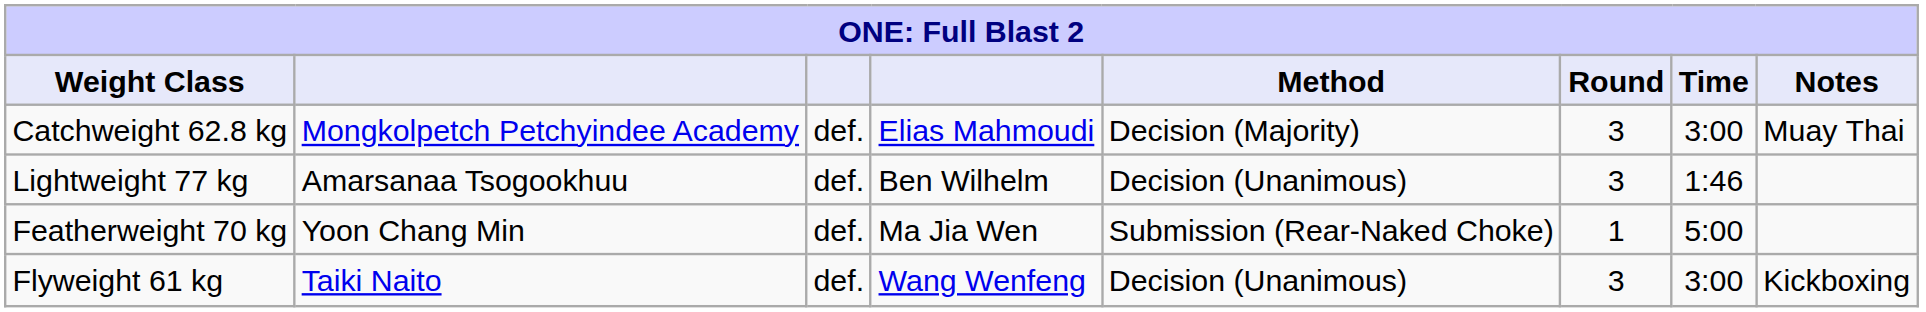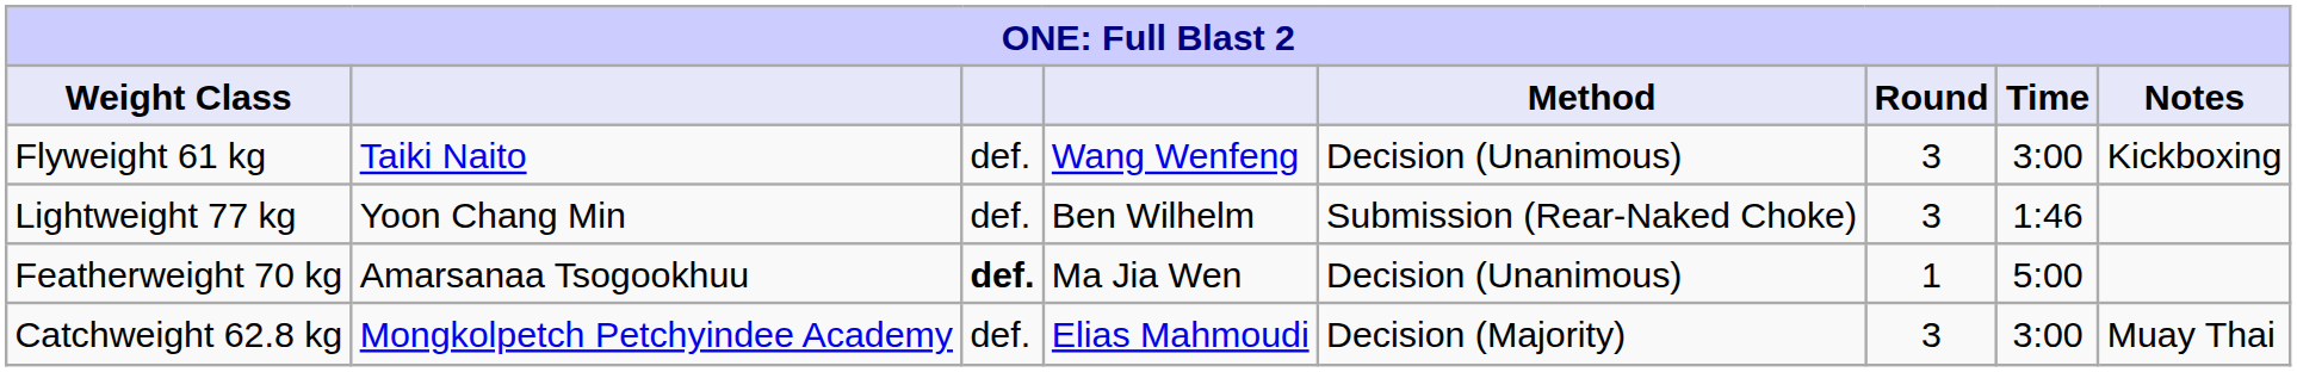rows swapped: Catchweight 62.8 kg <-> Flyweight 61 kg
Lightweight 77 kg | column 2: Amarsanaa Tsogookhuu -> Yoon Chang Min
Lightweight 77 kg | Method: Decision (Unanimous) -> Submission (Rear-Naked Choke)
Featherweight 70 kg | column 2: Yoon Chang Min -> Amarsanaa Tsogookhuu
Featherweight 70 kg | column 3: normal -> bold
Featherweight 70 kg | Method: Submission (Rear-Naked Choke) -> Decision (Unanimous)
